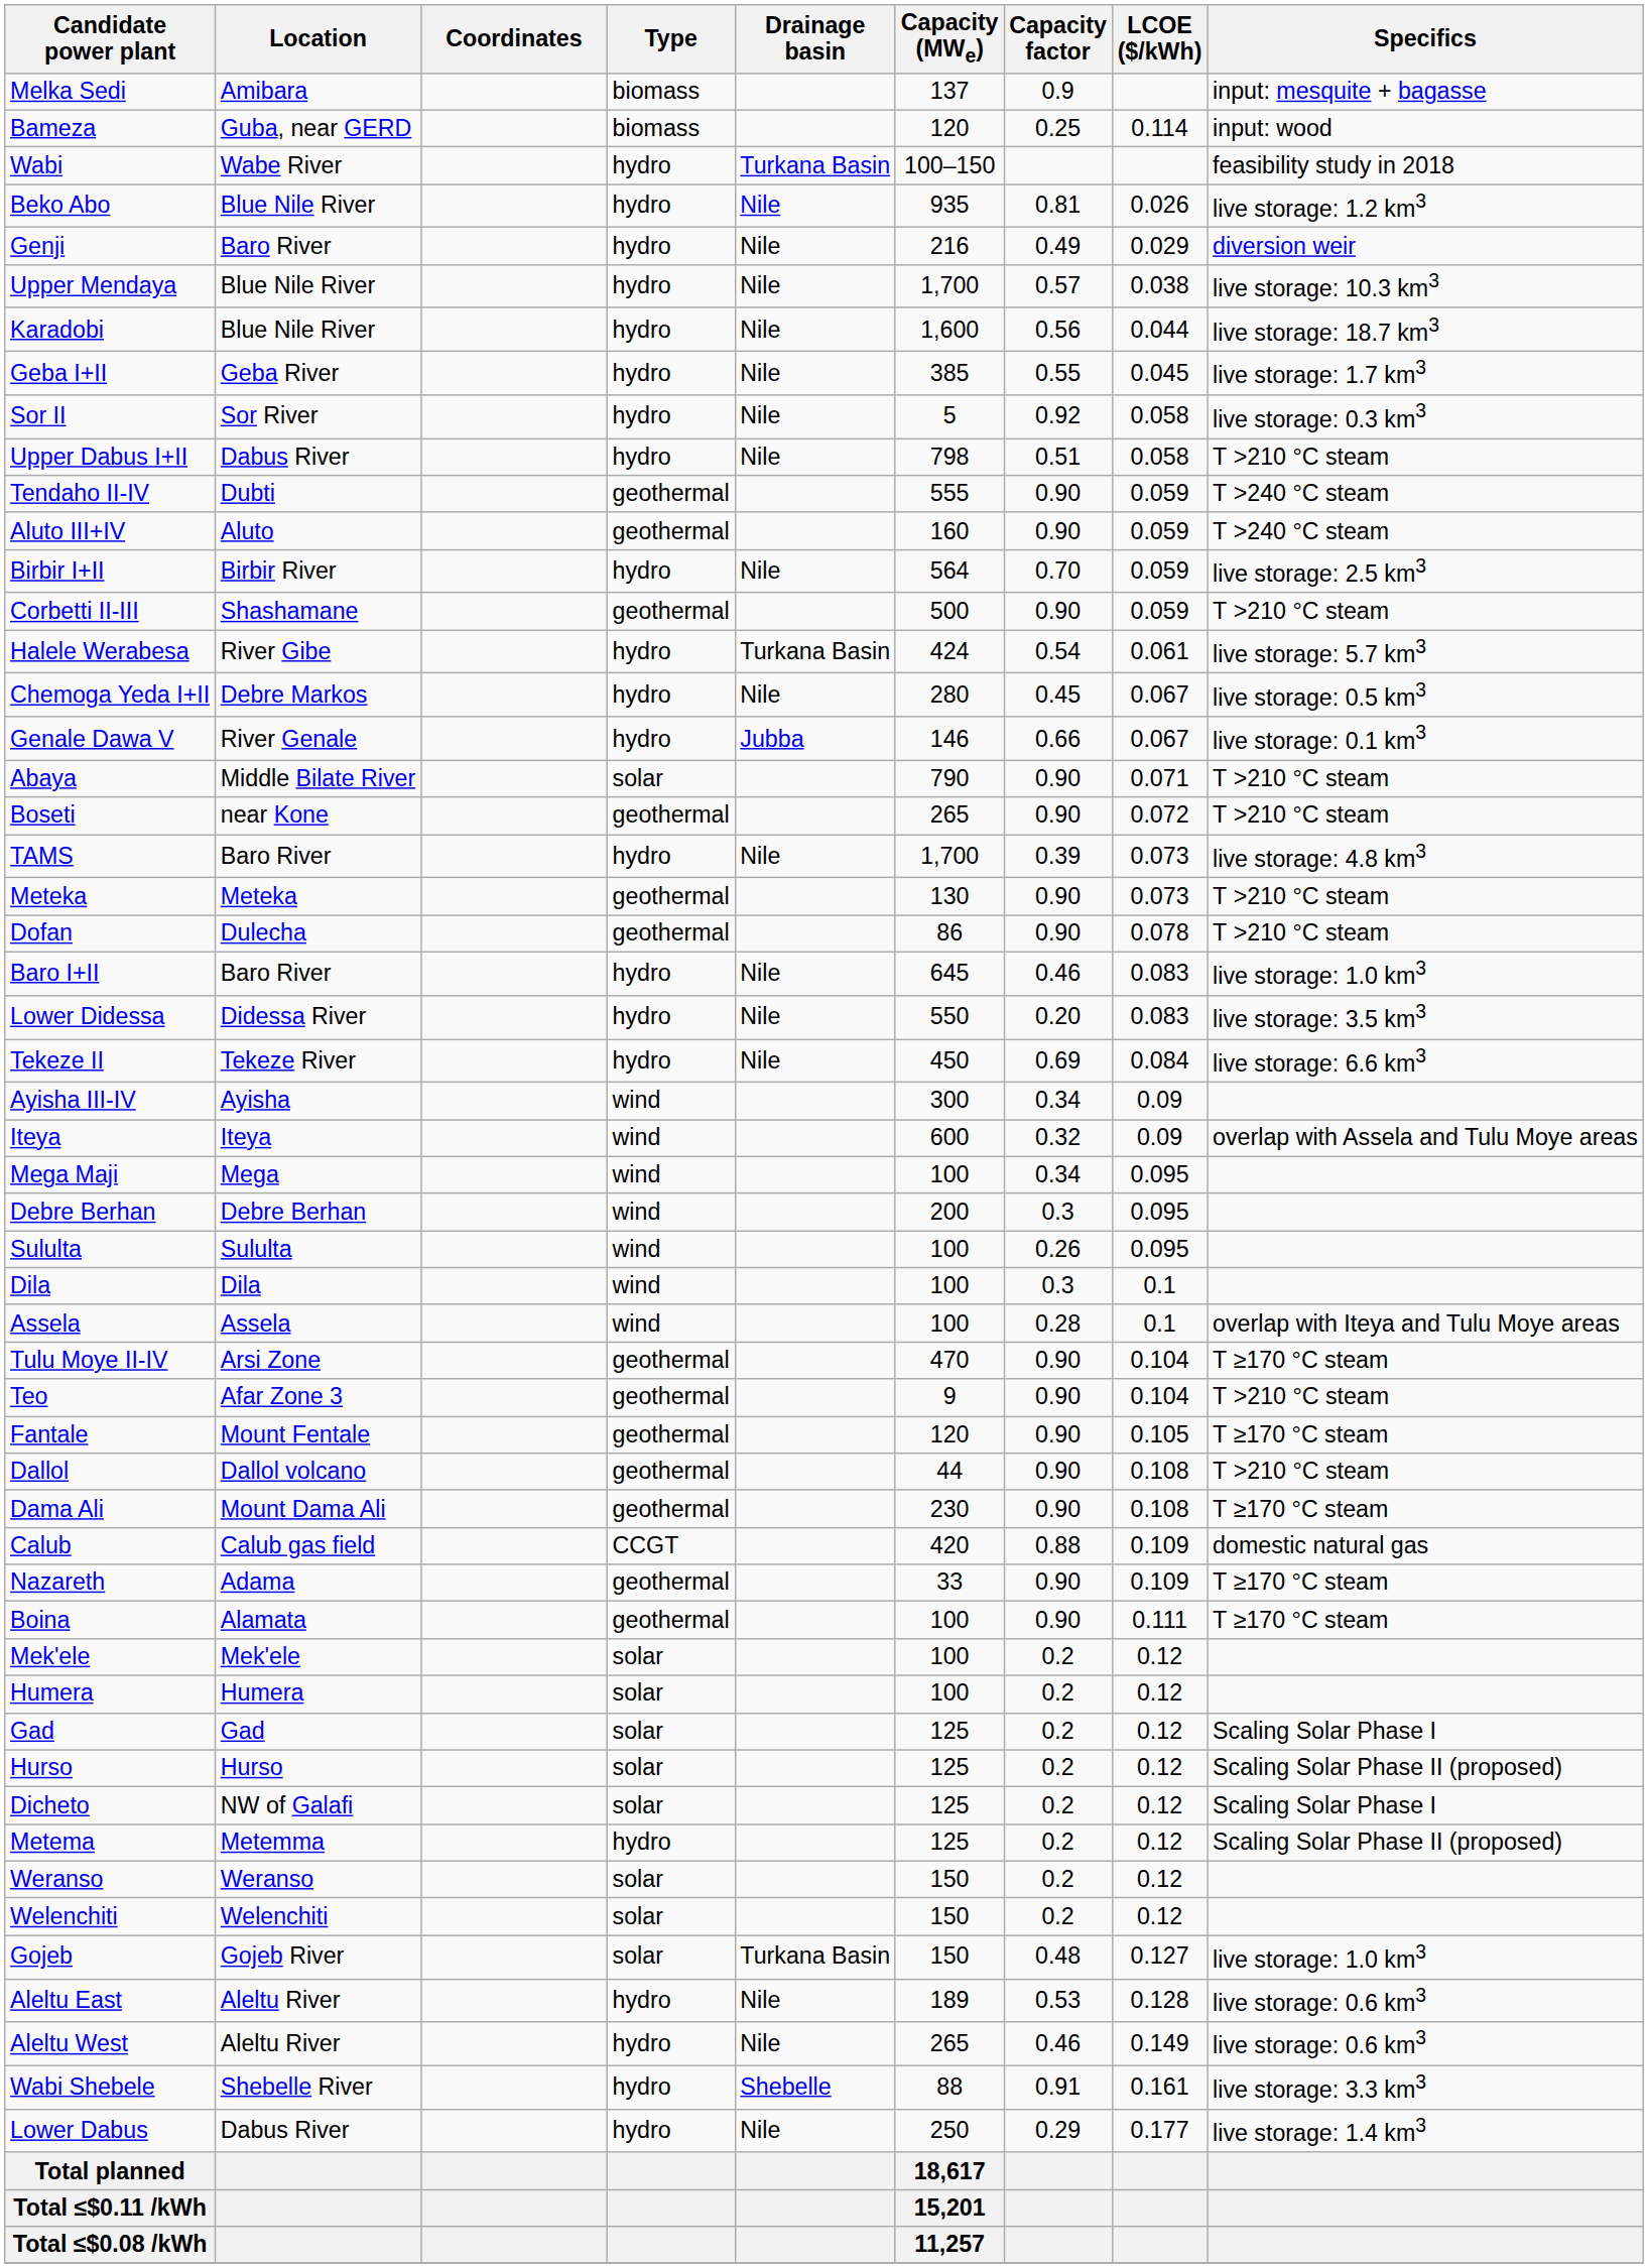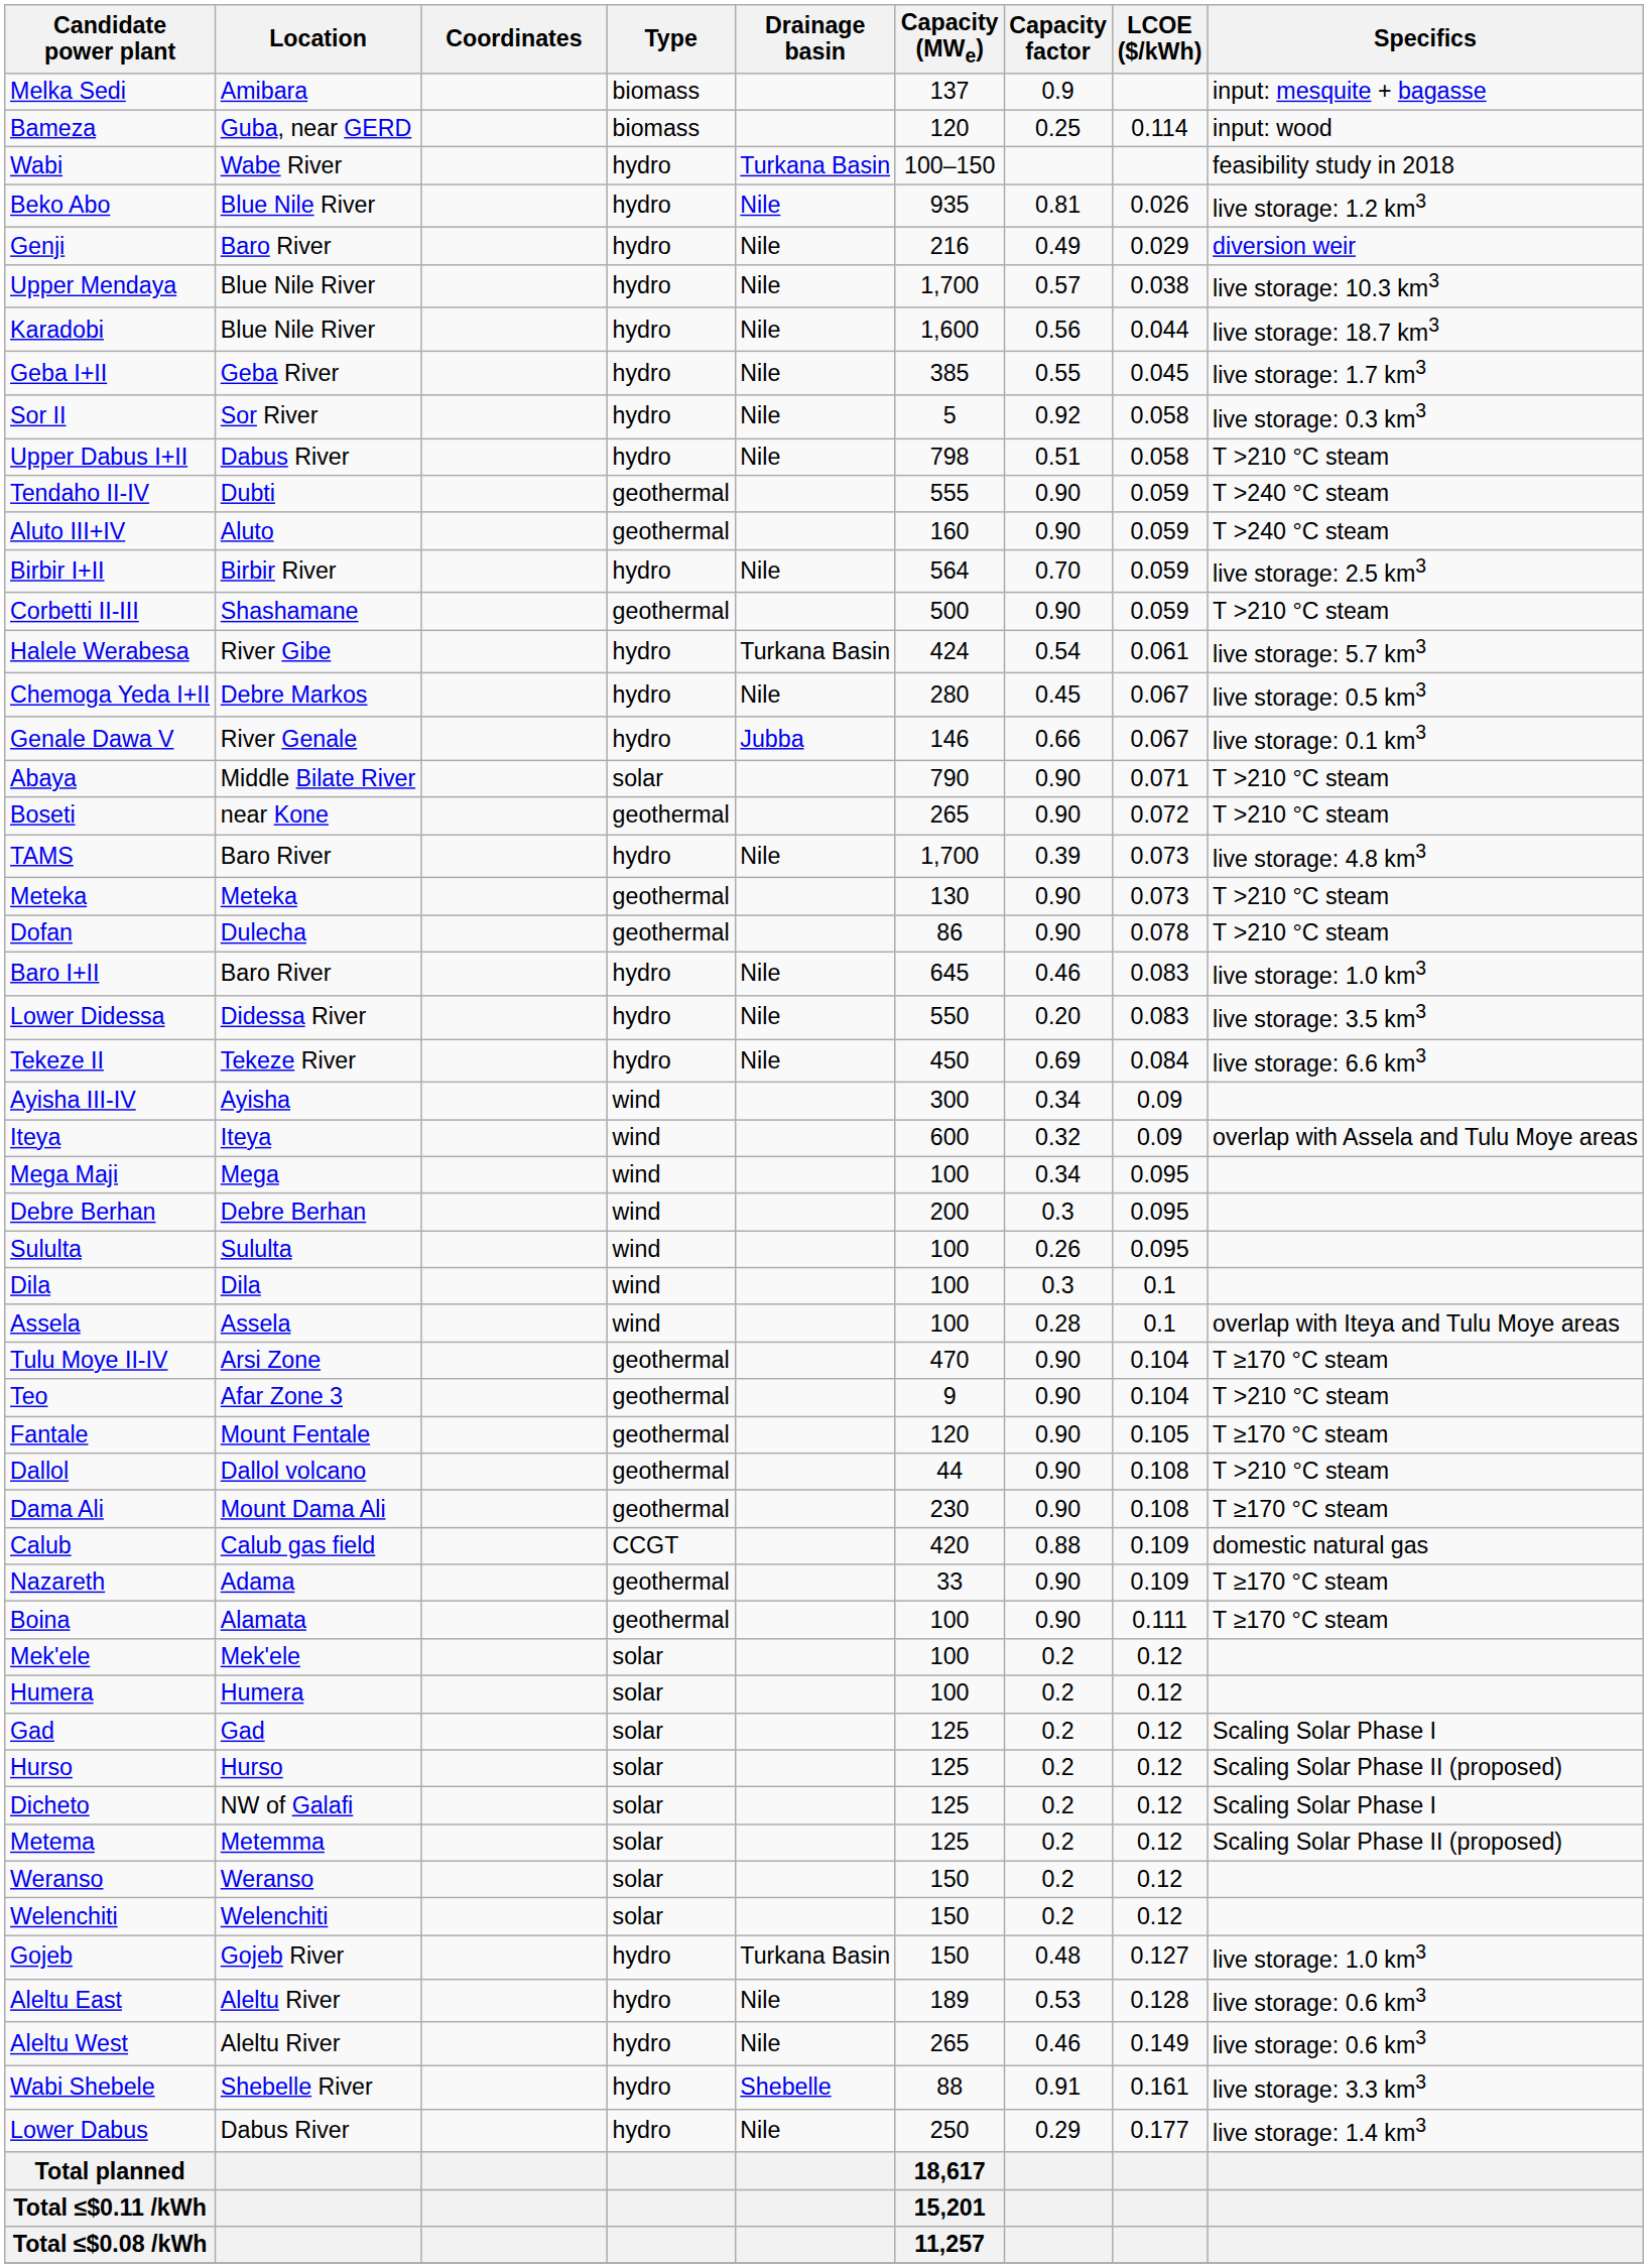Metema | Type: hydro -> solar
Gojeb | Type: solar -> hydro
